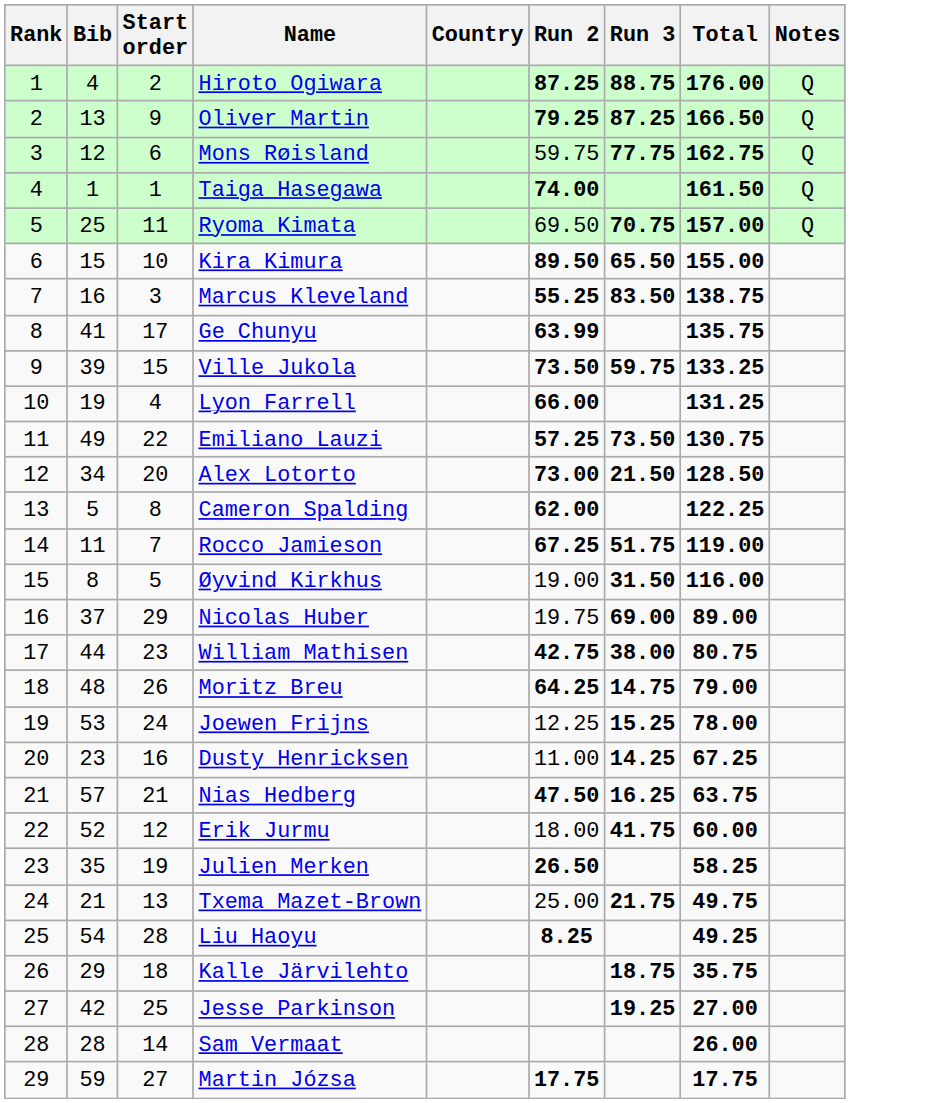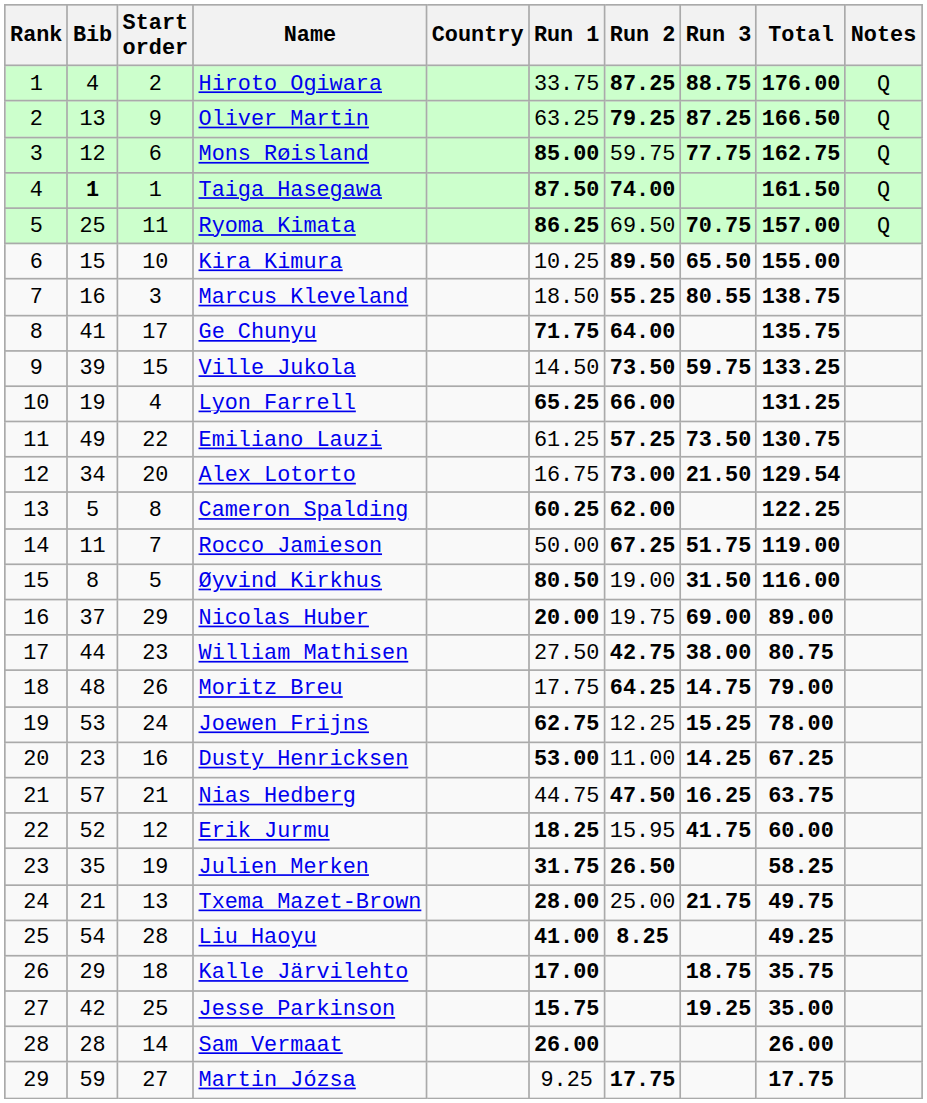+ column: Run 1 | 33.75 | 63.25 | 85.00 | 87.50 | 86.25 | 10.25 | 18.50 | 71.75 | 14.50 | 65.25 | 61.25 | 16.75 | 60.25 | 50.00 | 80.50 | 20.00 | 27.50 | 17.75 | 62.75 | 53.00 | 44.75 | 18.25 | 31.75 | 28.00 | 41.00 | 17.00 | 15.75 | 26.00 | 9.25
Taiga Hasegawa | Bib: normal -> bold
Marcus Kleveland | Run 3: 83.50 -> 80.55
Ge Chunyu | Run 2: 63.99 -> 64.00
Alex Lotorto | Total: 128.50 -> 129.54
Erik Jurmu | Run 2: 18.00 -> 15.95
Jesse Parkinson | Total: 27.00 -> 35.00
